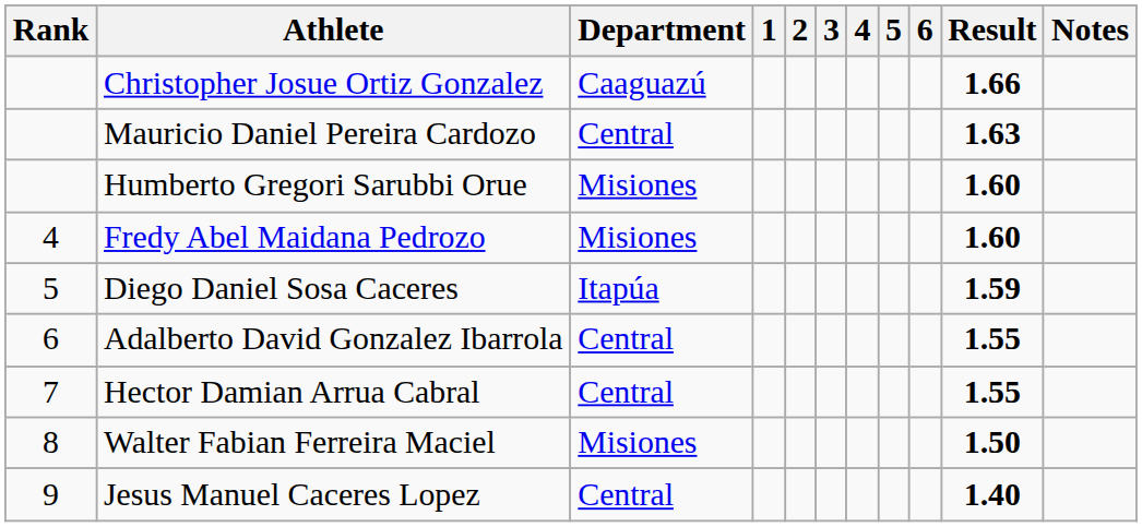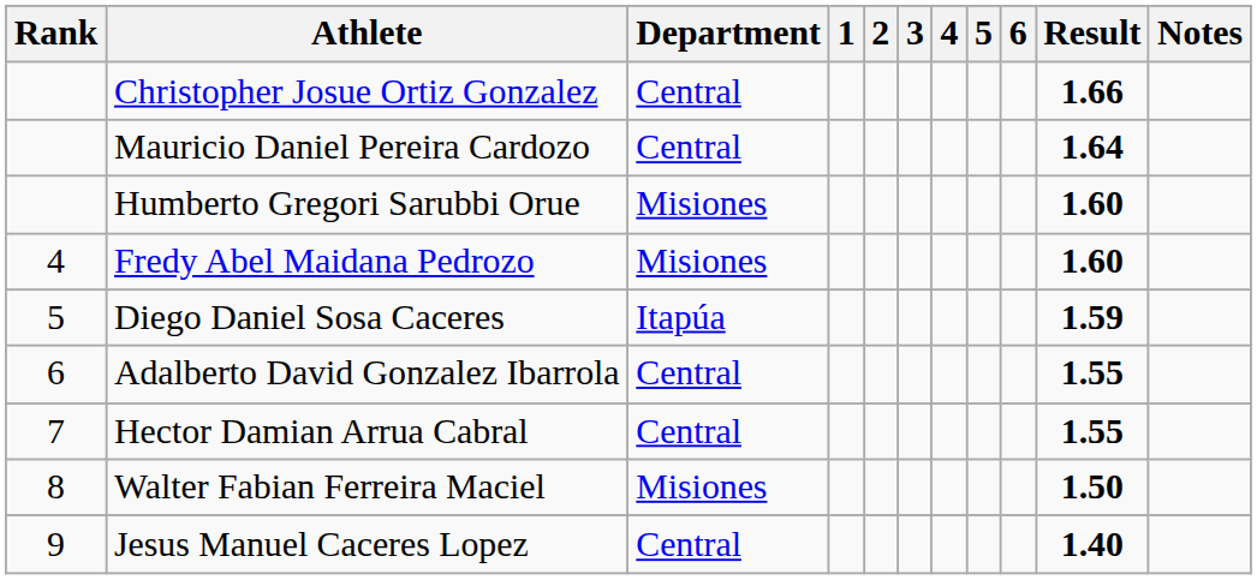Christopher Josue Ortiz Gonzalez | Department: Caaguazú -> Central
Mauricio Daniel Pereira Cardozo | Result: 1.63 -> 1.64
